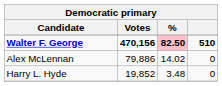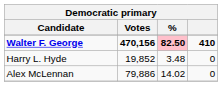Walter F. George | column 4: 510 -> 410
rows swapped: Alex McLennan <-> Harry L. Hyde
